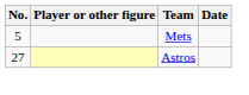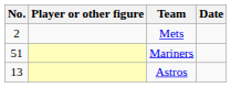Mets | No.: 5 -> 2
+ row: 51 | Mariners
Astros | No.: 27 -> 13
